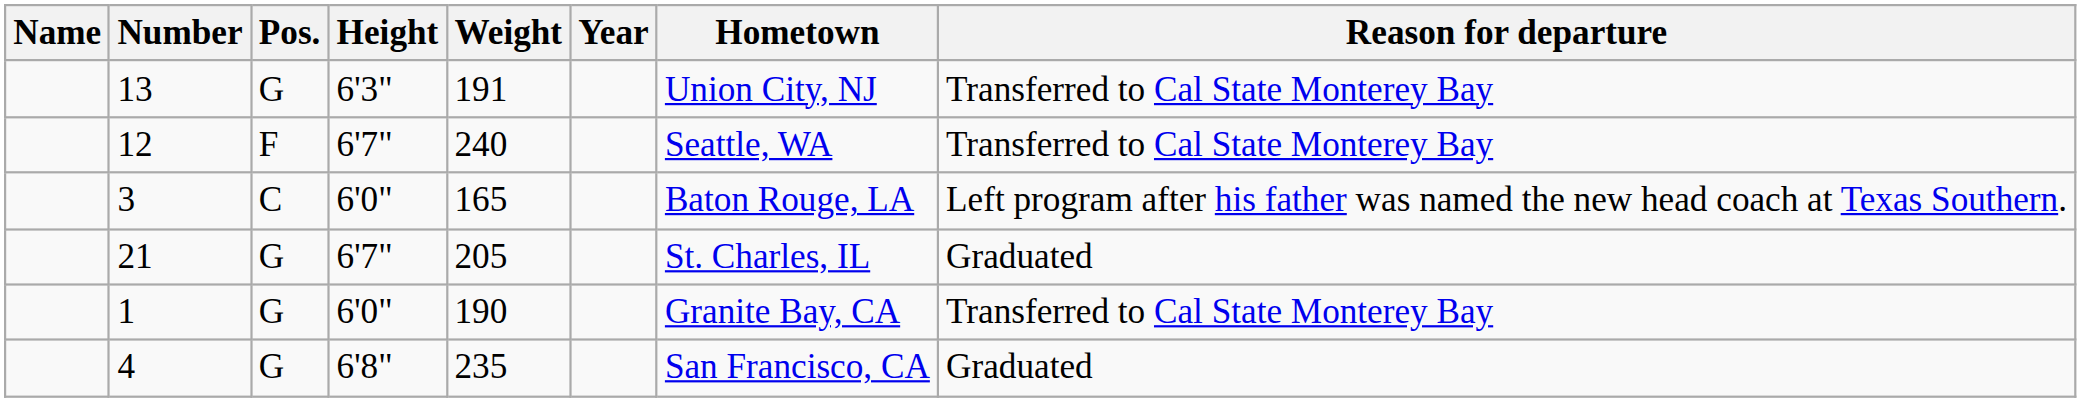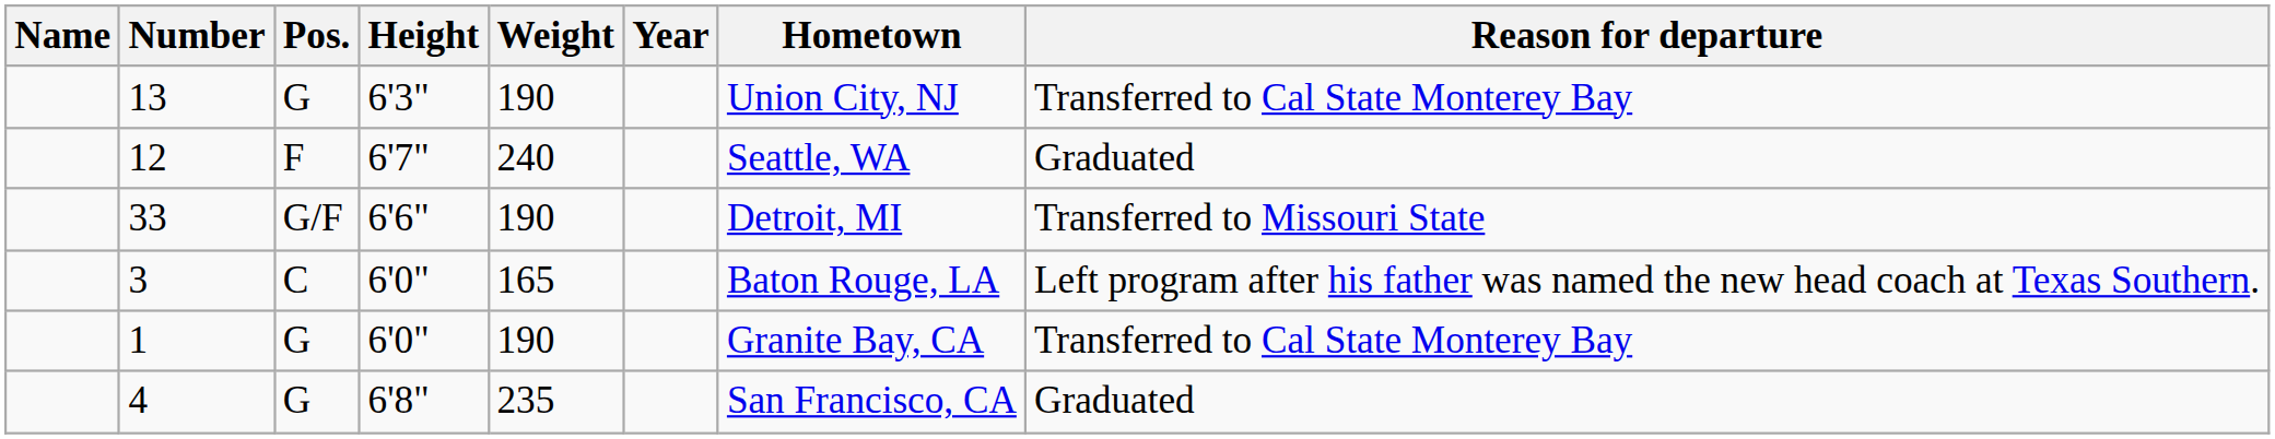13 | Weight: 191 -> 190
12 | Reason for departure: Transferred to Cal State Monterey Bay -> Graduated
+ row: 33 | G/F | 6'6" | 190 | Detroit, MI | Transferred to Missouri State
- row: 21 | G | 6'7" | 205 | St. Charles, IL | Graduated
